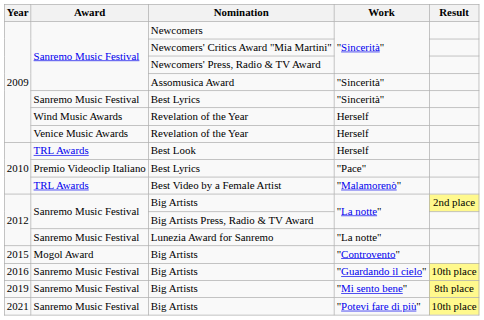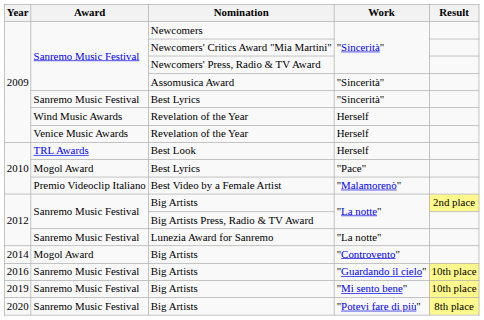Best Lyrics / "Pace" | Award: Premio Videoclip Italiano -> Mogol Award
Best Video by a Female Artist | Award: TRL Awards -> Premio Videoclip Italiano
Big Artists / "Controvento" | Year: 2015 -> 2014
Big Artists / "Mi sento bene" | Result: 8th place -> 10th place
Big Artists / "Potevi fare di più" | Year: 2021 -> 2020
Big Artists / "Potevi fare di più" | Result: 10th place -> 8th place
